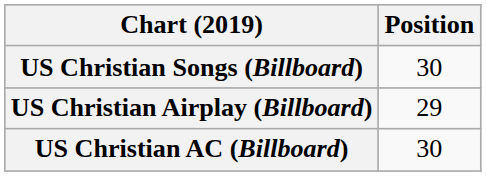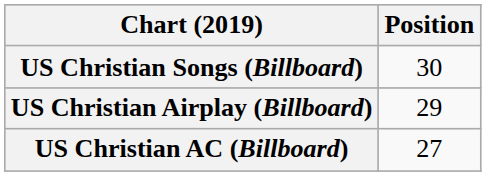US Christian AC (Billboard) | Position: 30 -> 27
